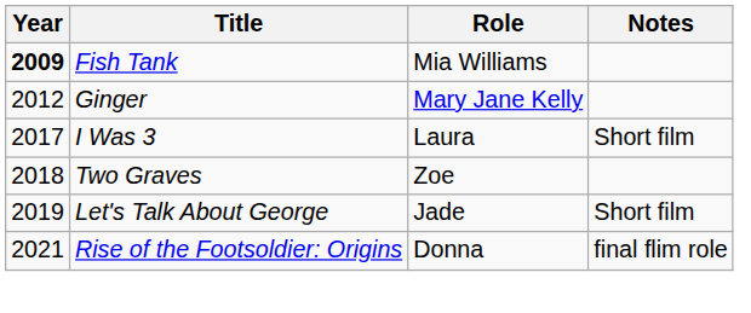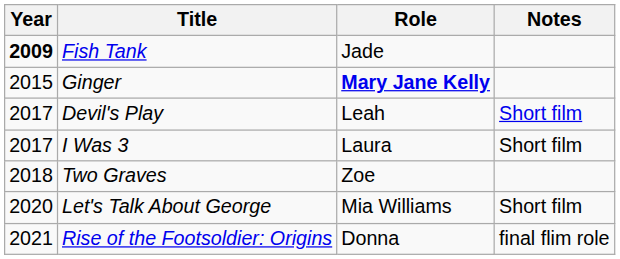Fish Tank | Role: Mia Williams -> Jade
Ginger | Year: 2012 -> 2015
Ginger | Role: normal -> bold
+ row: 2017 | Devil's Play | Leah | Short film
Let's Talk About George | Year: 2019 -> 2020
Let's Talk About George | Role: Jade -> Mia Williams
